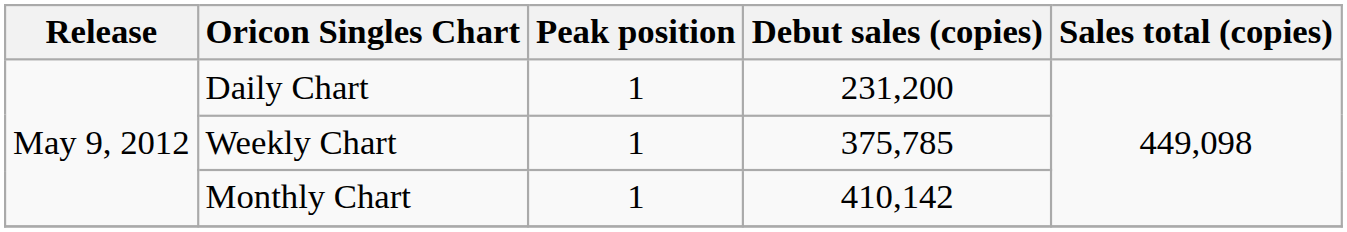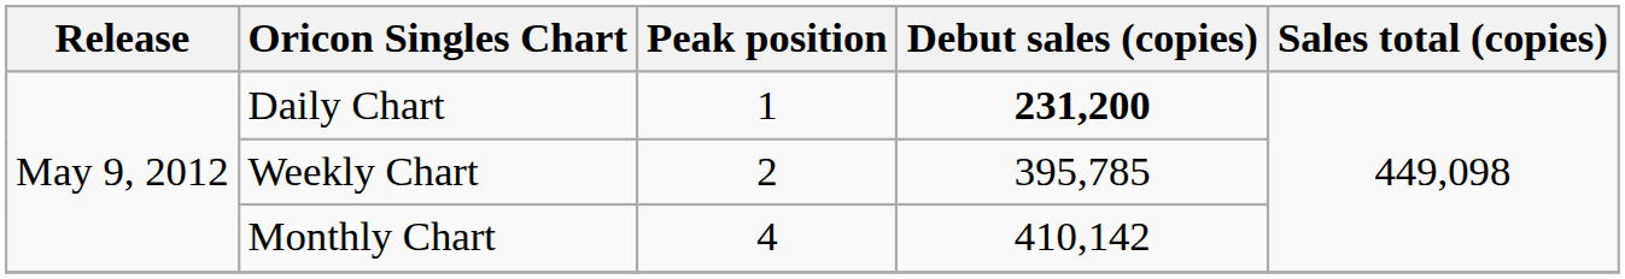Daily Chart | Debut sales (copies): normal -> bold
Weekly Chart | Peak position: 1 -> 2
Weekly Chart | Debut sales (copies): 375,785 -> 395,785
Monthly Chart | Peak position: 1 -> 4
